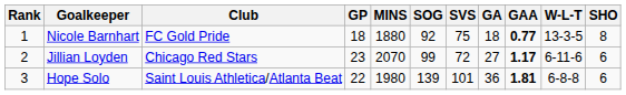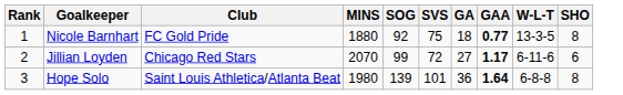- column: GP | 18 | 23 | 22
Hope Solo | GAA: 1.81 -> 1.64
Hope Solo | SHO: 6 -> 8
